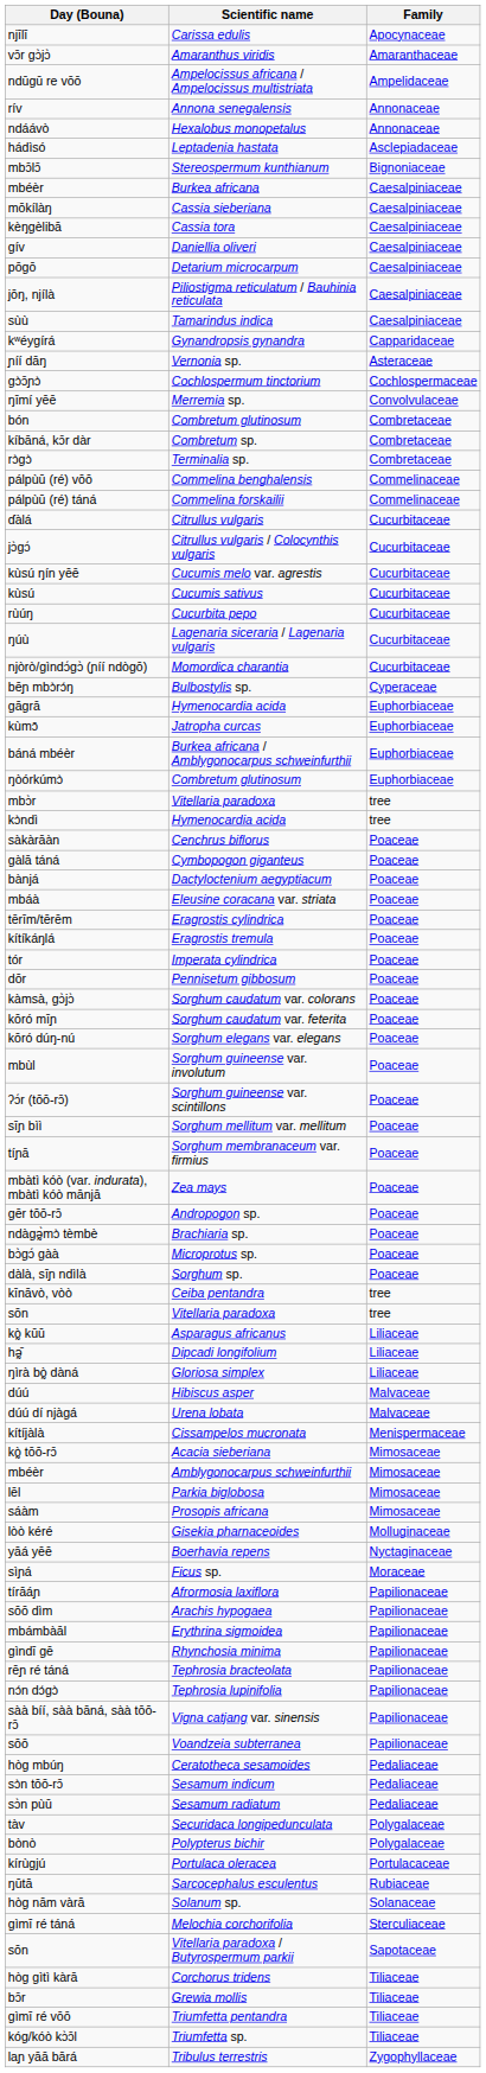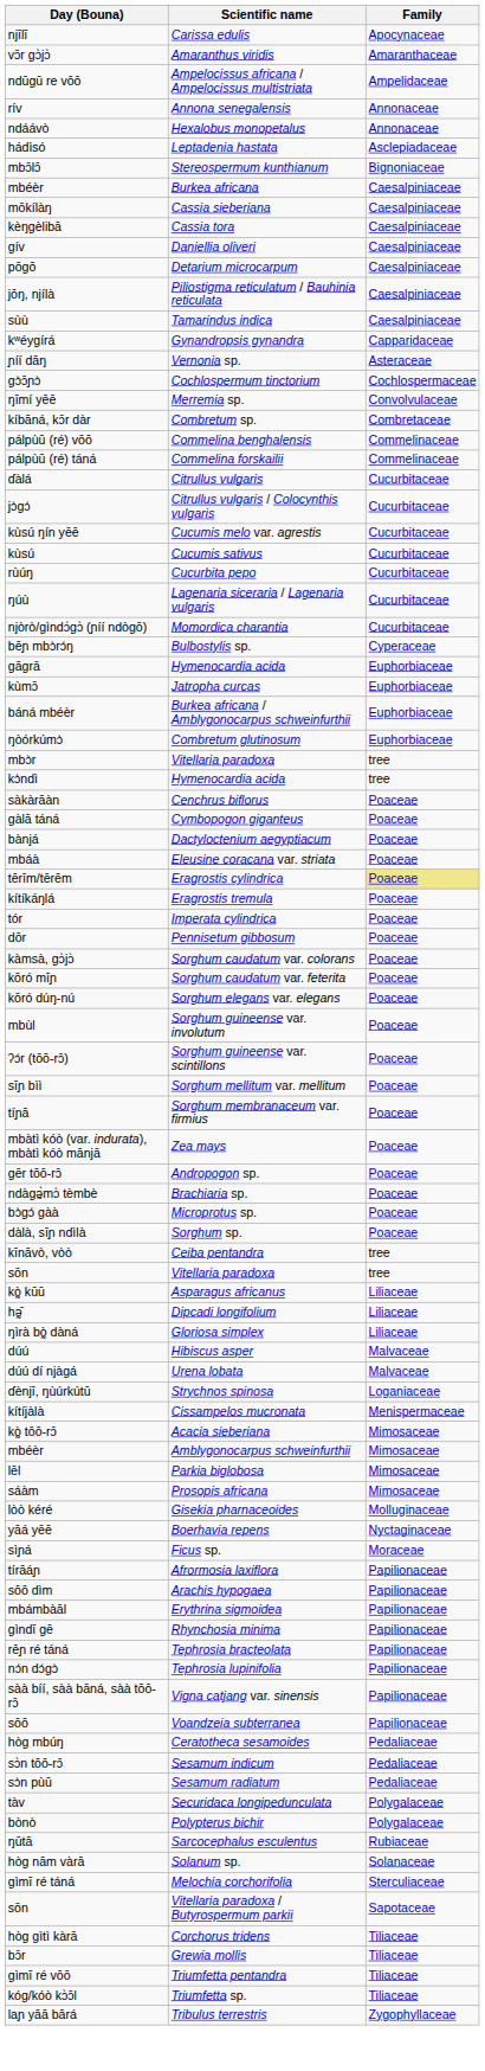- row: bón | Combretum glutinosum | Combretaceae
- row: rɔ̀gɔ̀ | Terminalia sp. | Combretaceae
tērīm/tērēm | Family: no background -> khaki background
+ row: ɗènjī, ŋùúrkútū | Strychnos spinosa | Loganiaceae
- row: kírùgjú | Portulaca oleracea | Portulacaceae
